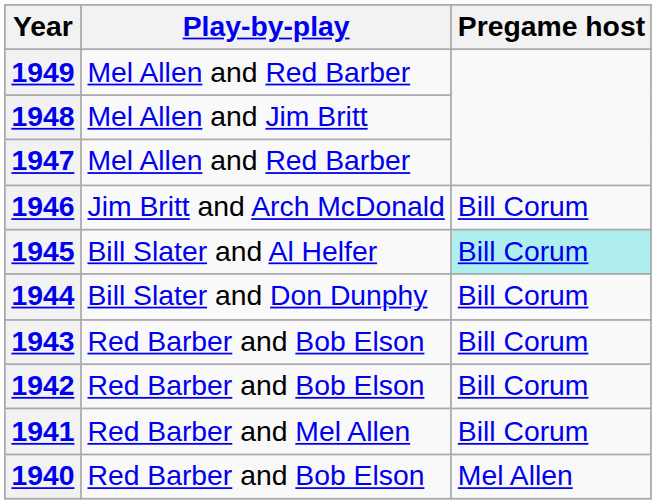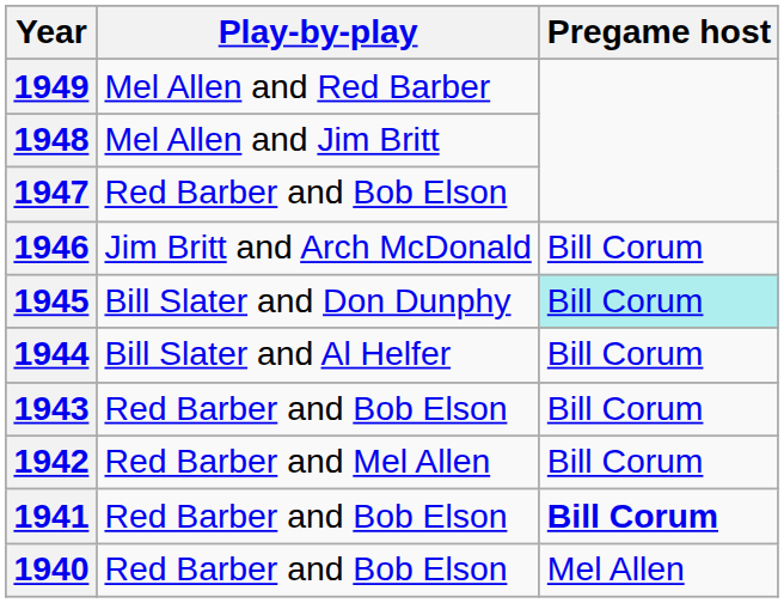1947 | Play-by-play: Mel Allen and Red Barber -> Red Barber and Bob Elson
1945 | Play-by-play: Bill Slater and Al Helfer -> Bill Slater and Don Dunphy
1944 | Play-by-play: Bill Slater and Don Dunphy -> Bill Slater and Al Helfer
1942 | Play-by-play: Red Barber and Bob Elson -> Red Barber and Mel Allen
1941 | Play-by-play: Red Barber and Mel Allen -> Red Barber and Bob Elson
1941 | Pregame host: normal -> bold
